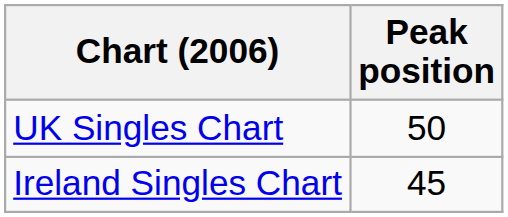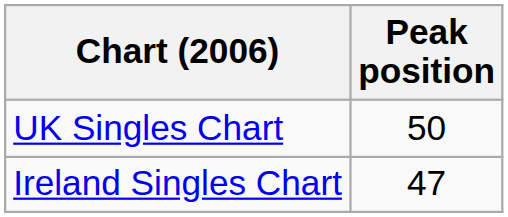Ireland Singles Chart | Peak position: 45 -> 47
